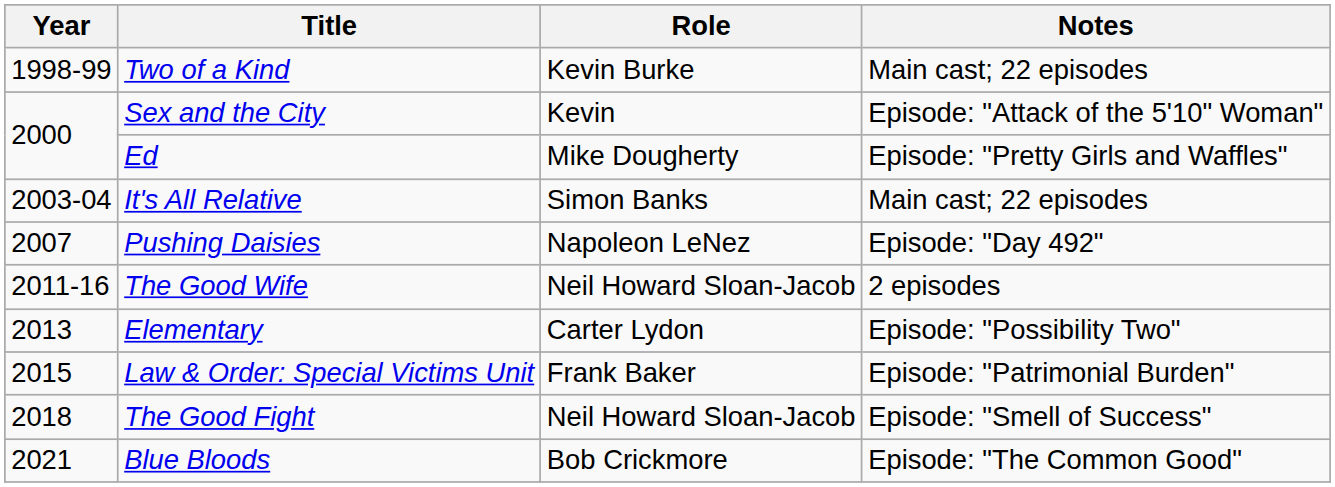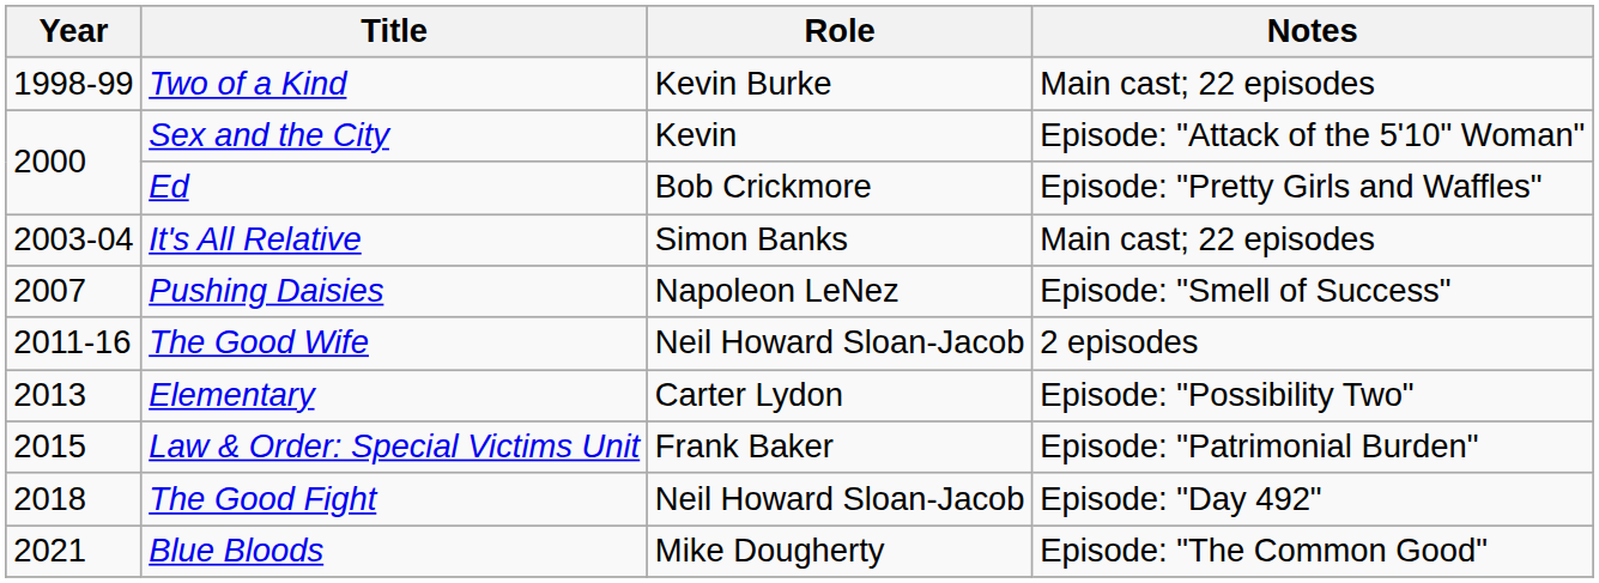Ed | Role: Mike Dougherty -> Bob Crickmore
Pushing Daisies | Notes: Episode: "Day 492" -> Episode: "Smell of Success"
The Good Fight | Notes: Episode: "Smell of Success" -> Episode: "Day 492"
Blue Bloods | Role: Bob Crickmore -> Mike Dougherty
